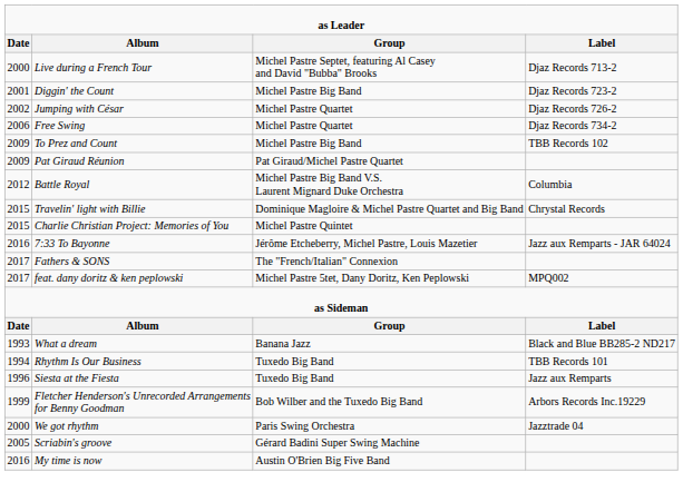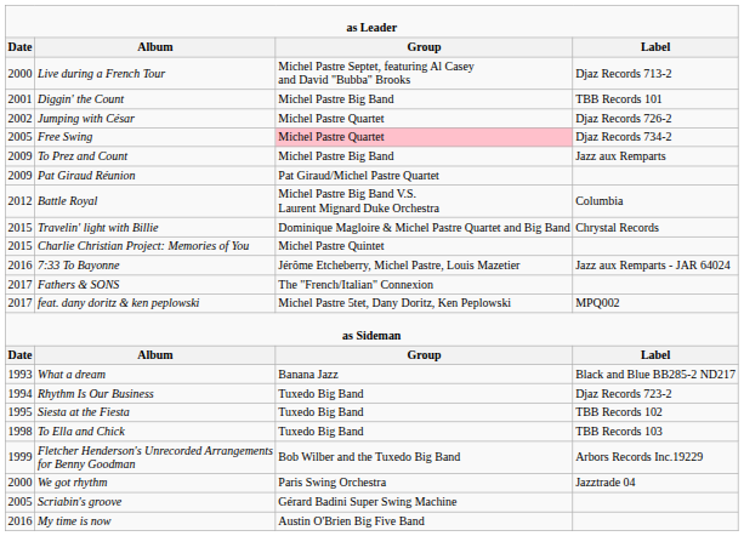Diggin' the Count | column 4: Djaz Records 723-2 -> TBB Records 101
Free Swing | column 1: 2006 -> 2005
Free Swing | column 3: no background -> pink background
To Prez and Count | column 4: TBB Records 102 -> Jazz aux Remparts
Rhythm Is Our Business | column 4: TBB Records 101 -> Djaz Records 723-2
Siesta at the Fiesta | column 1: 1996 -> 1995
Siesta at the Fiesta | column 4: Jazz aux Remparts -> TBB Records 102
+ row: 1998 | To Ella and Chick | Tuxedo Big Band | TBB Records 103
